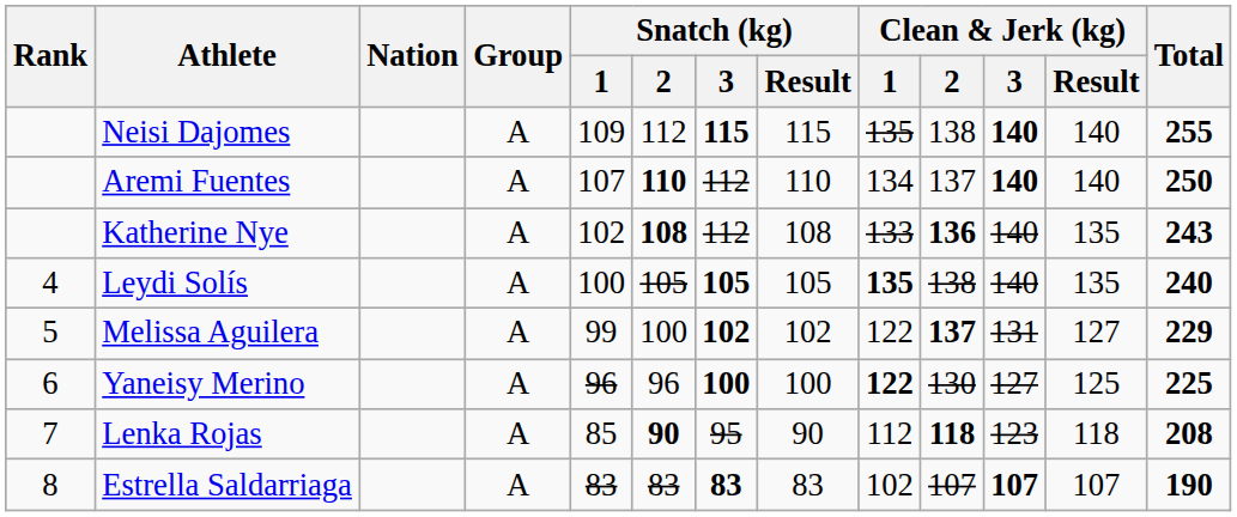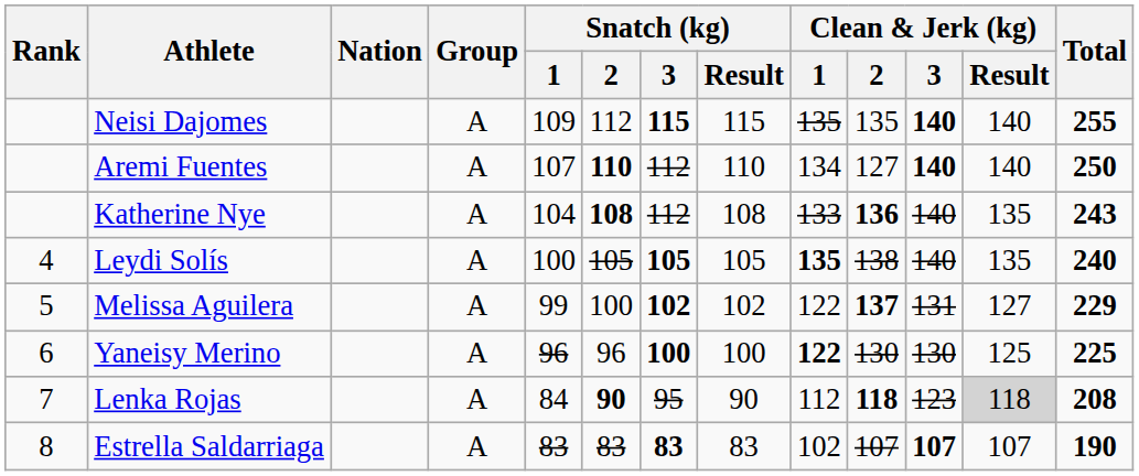Neisi Dajomes | Clean & Jerk (kg) / 2: 138 -> 135
Aremi Fuentes | Clean & Jerk (kg) / 2: 137 -> 127
Katherine Nye | Snatch (kg) / 1: 102 -> 104
Yaneisy Merino | Clean & Jerk (kg) / 3: 127 -> 130
Lenka Rojas | Snatch (kg) / 1: 85 -> 84
Lenka Rojas | Clean & Jerk (kg) / Result: no background -> lightgrey background
